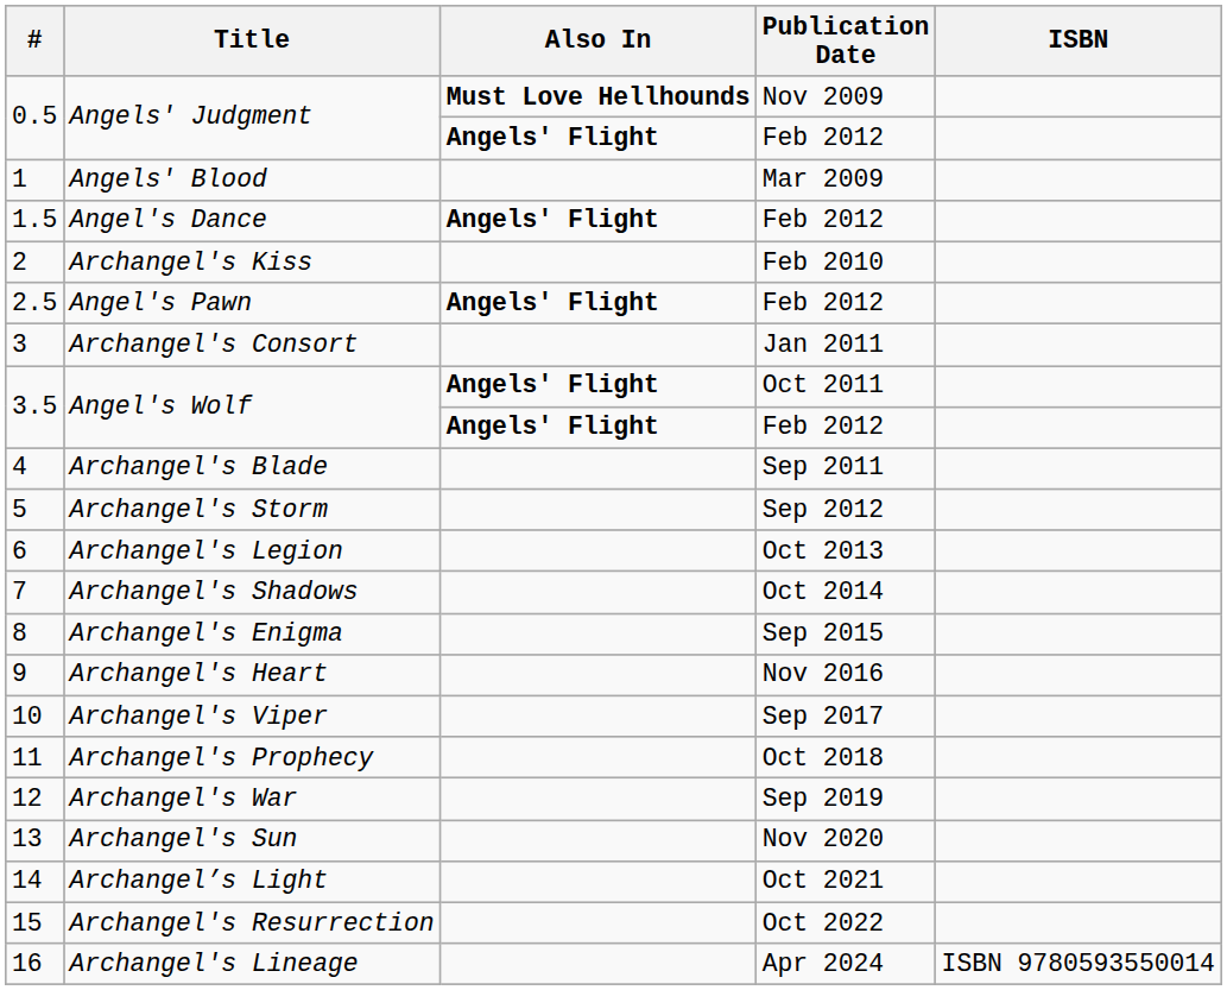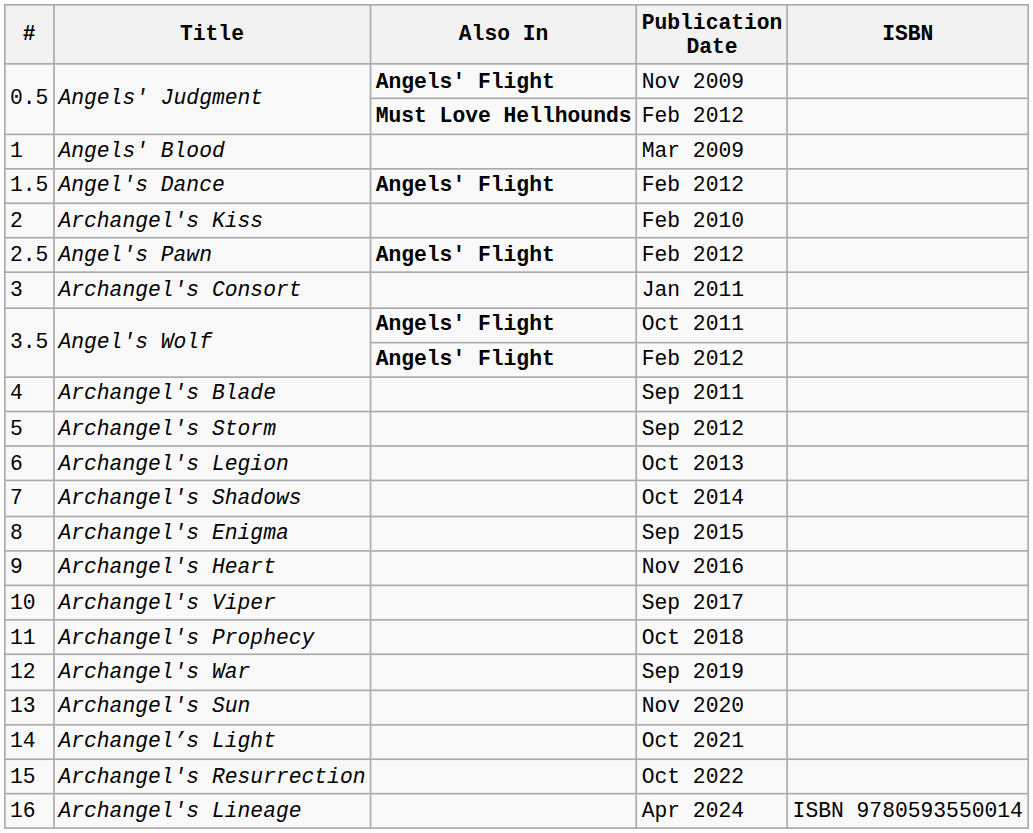Angels' Judgment / Nov 2009 | Also In: Must Love Hellhounds -> Angels' Flight
Angels' Judgment / Feb 2012 | Also In: Angels' Flight -> Must Love Hellhounds
